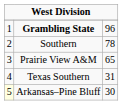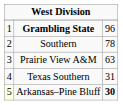Prairie View A&M | column 3: 65 -> 63
Arkansas–Pine Bluff | column 3: normal -> bold
